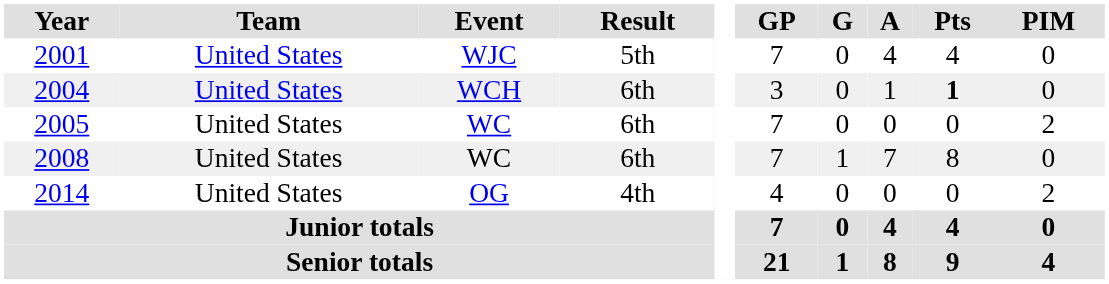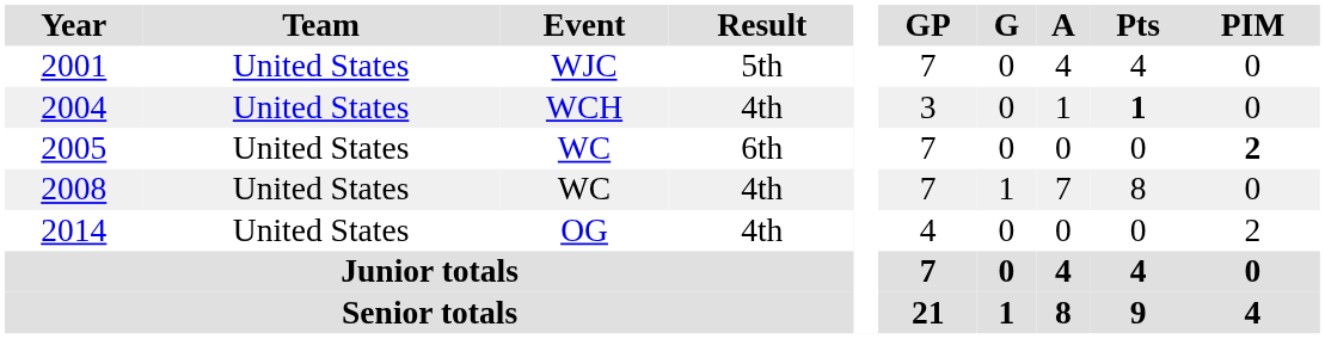2004 | Result: 6th -> 4th
2005 | PIM: normal -> bold
2008 | Result: 6th -> 4th
